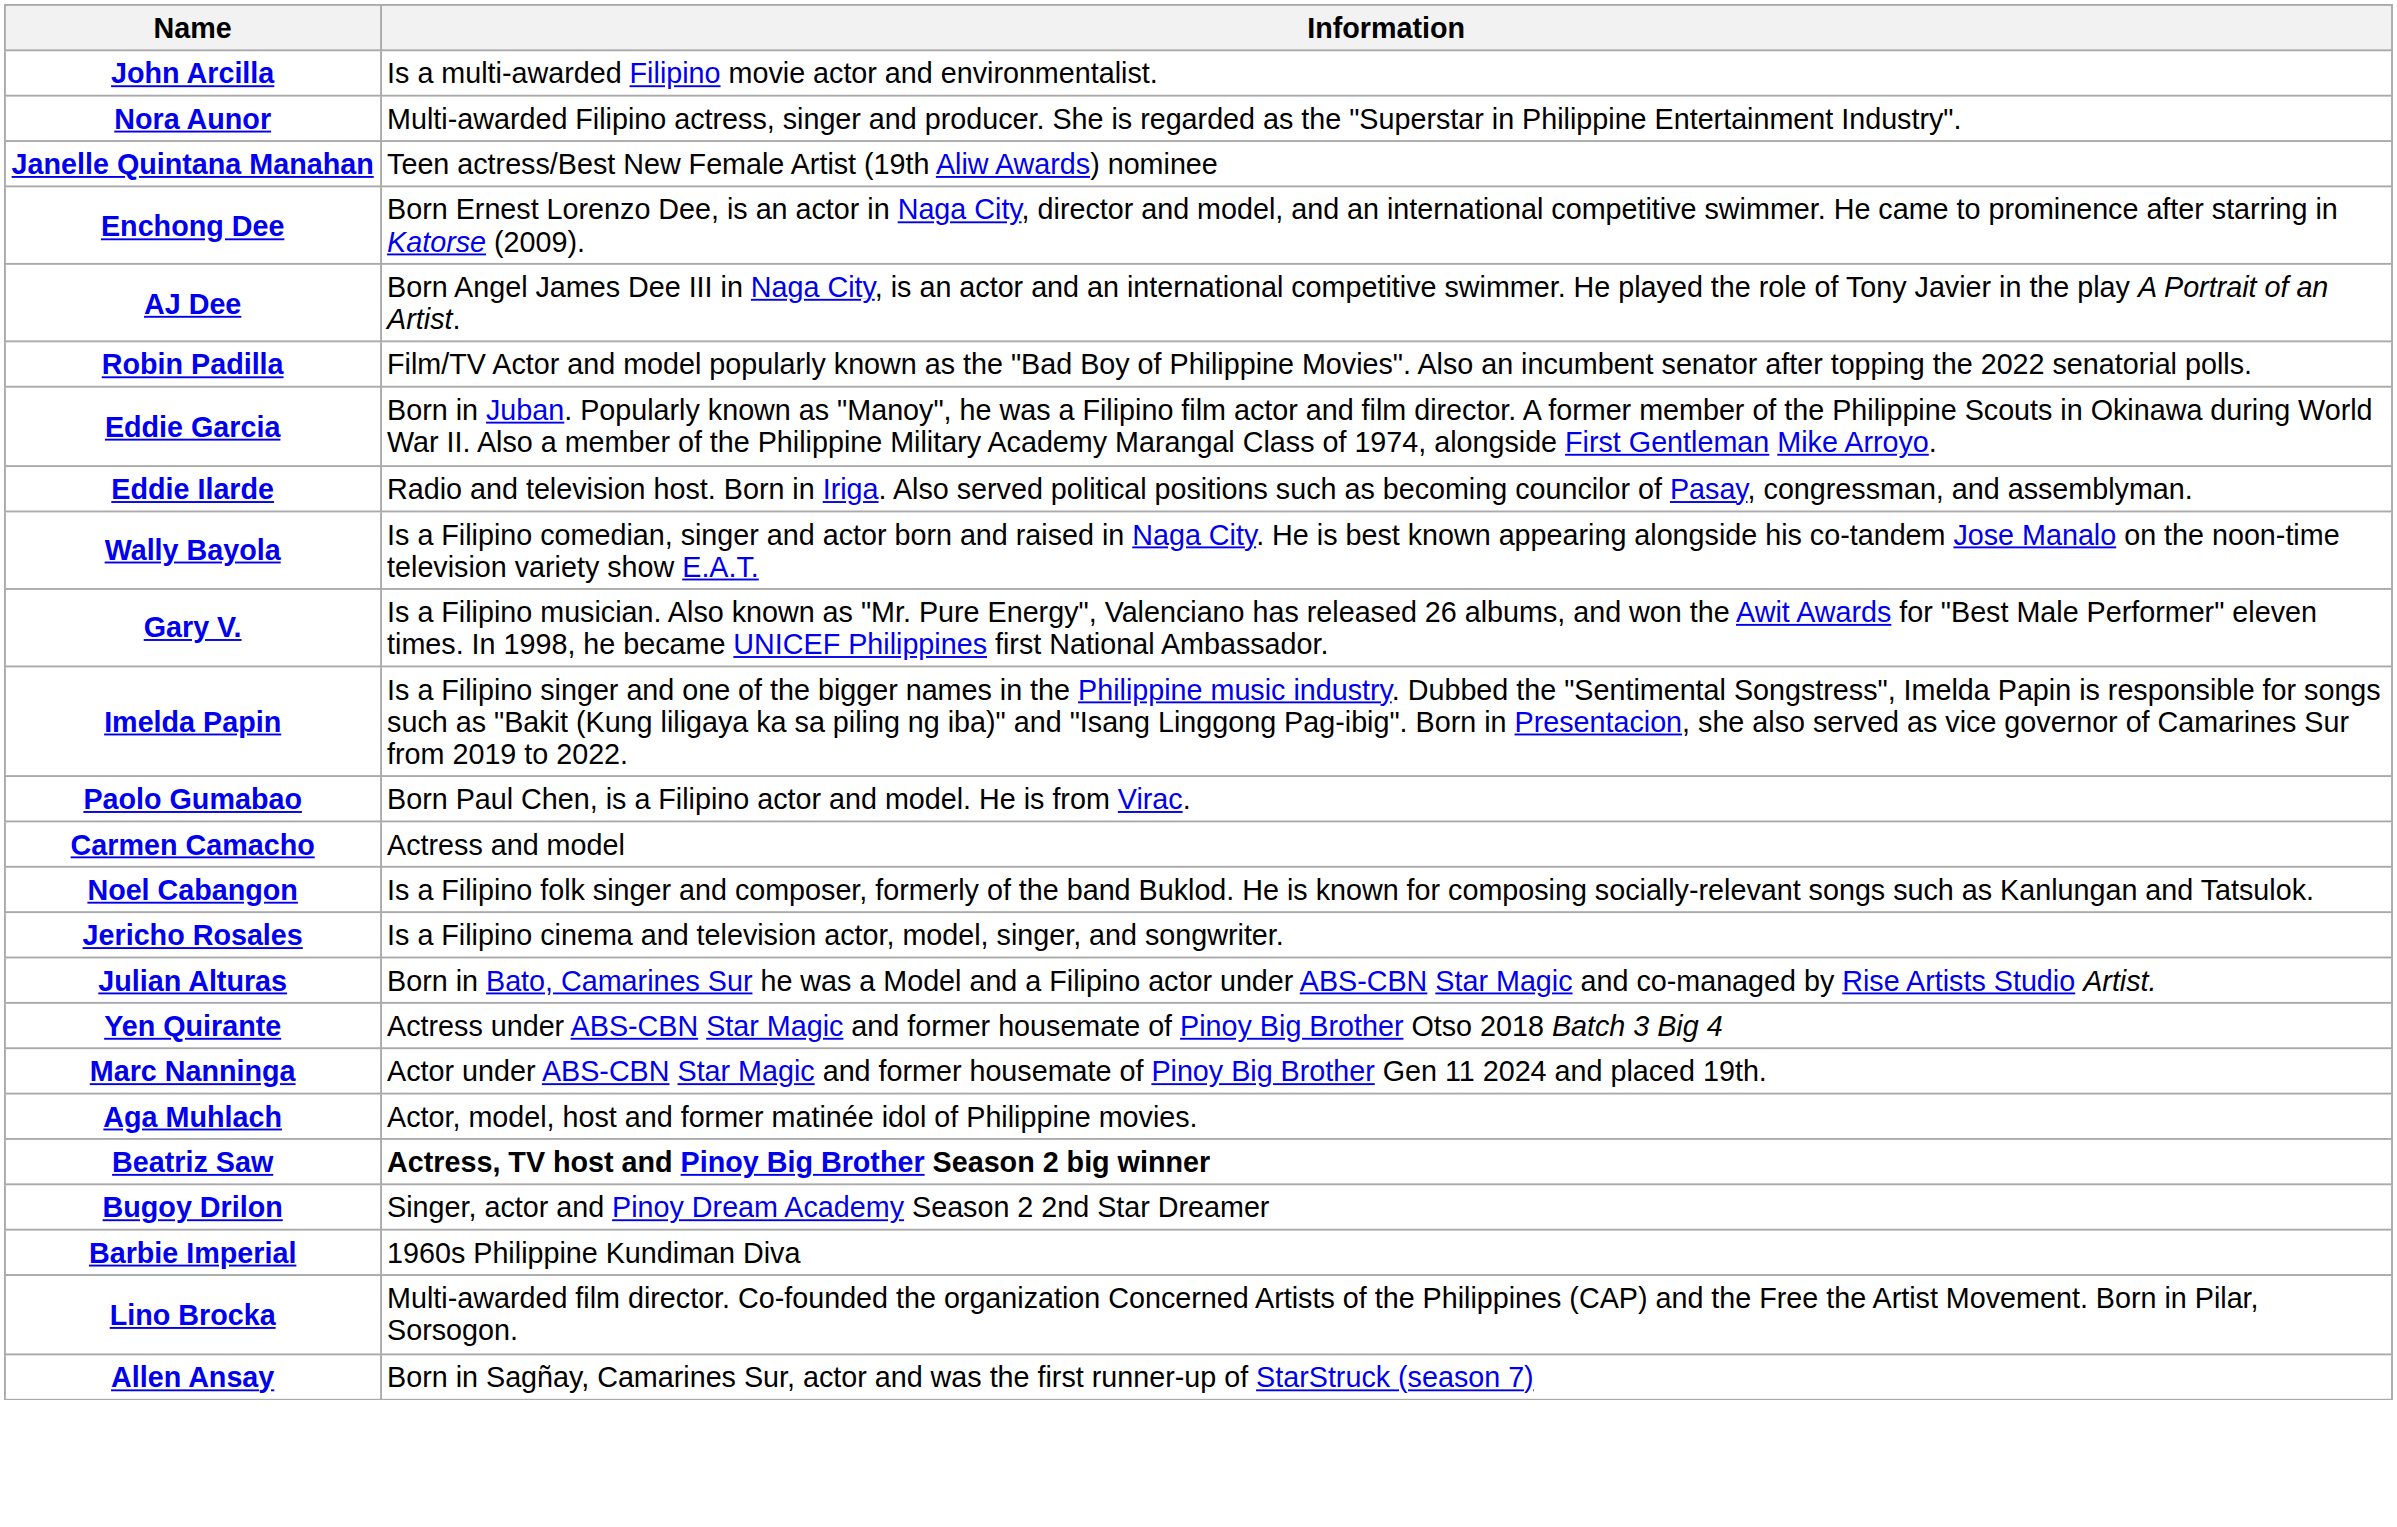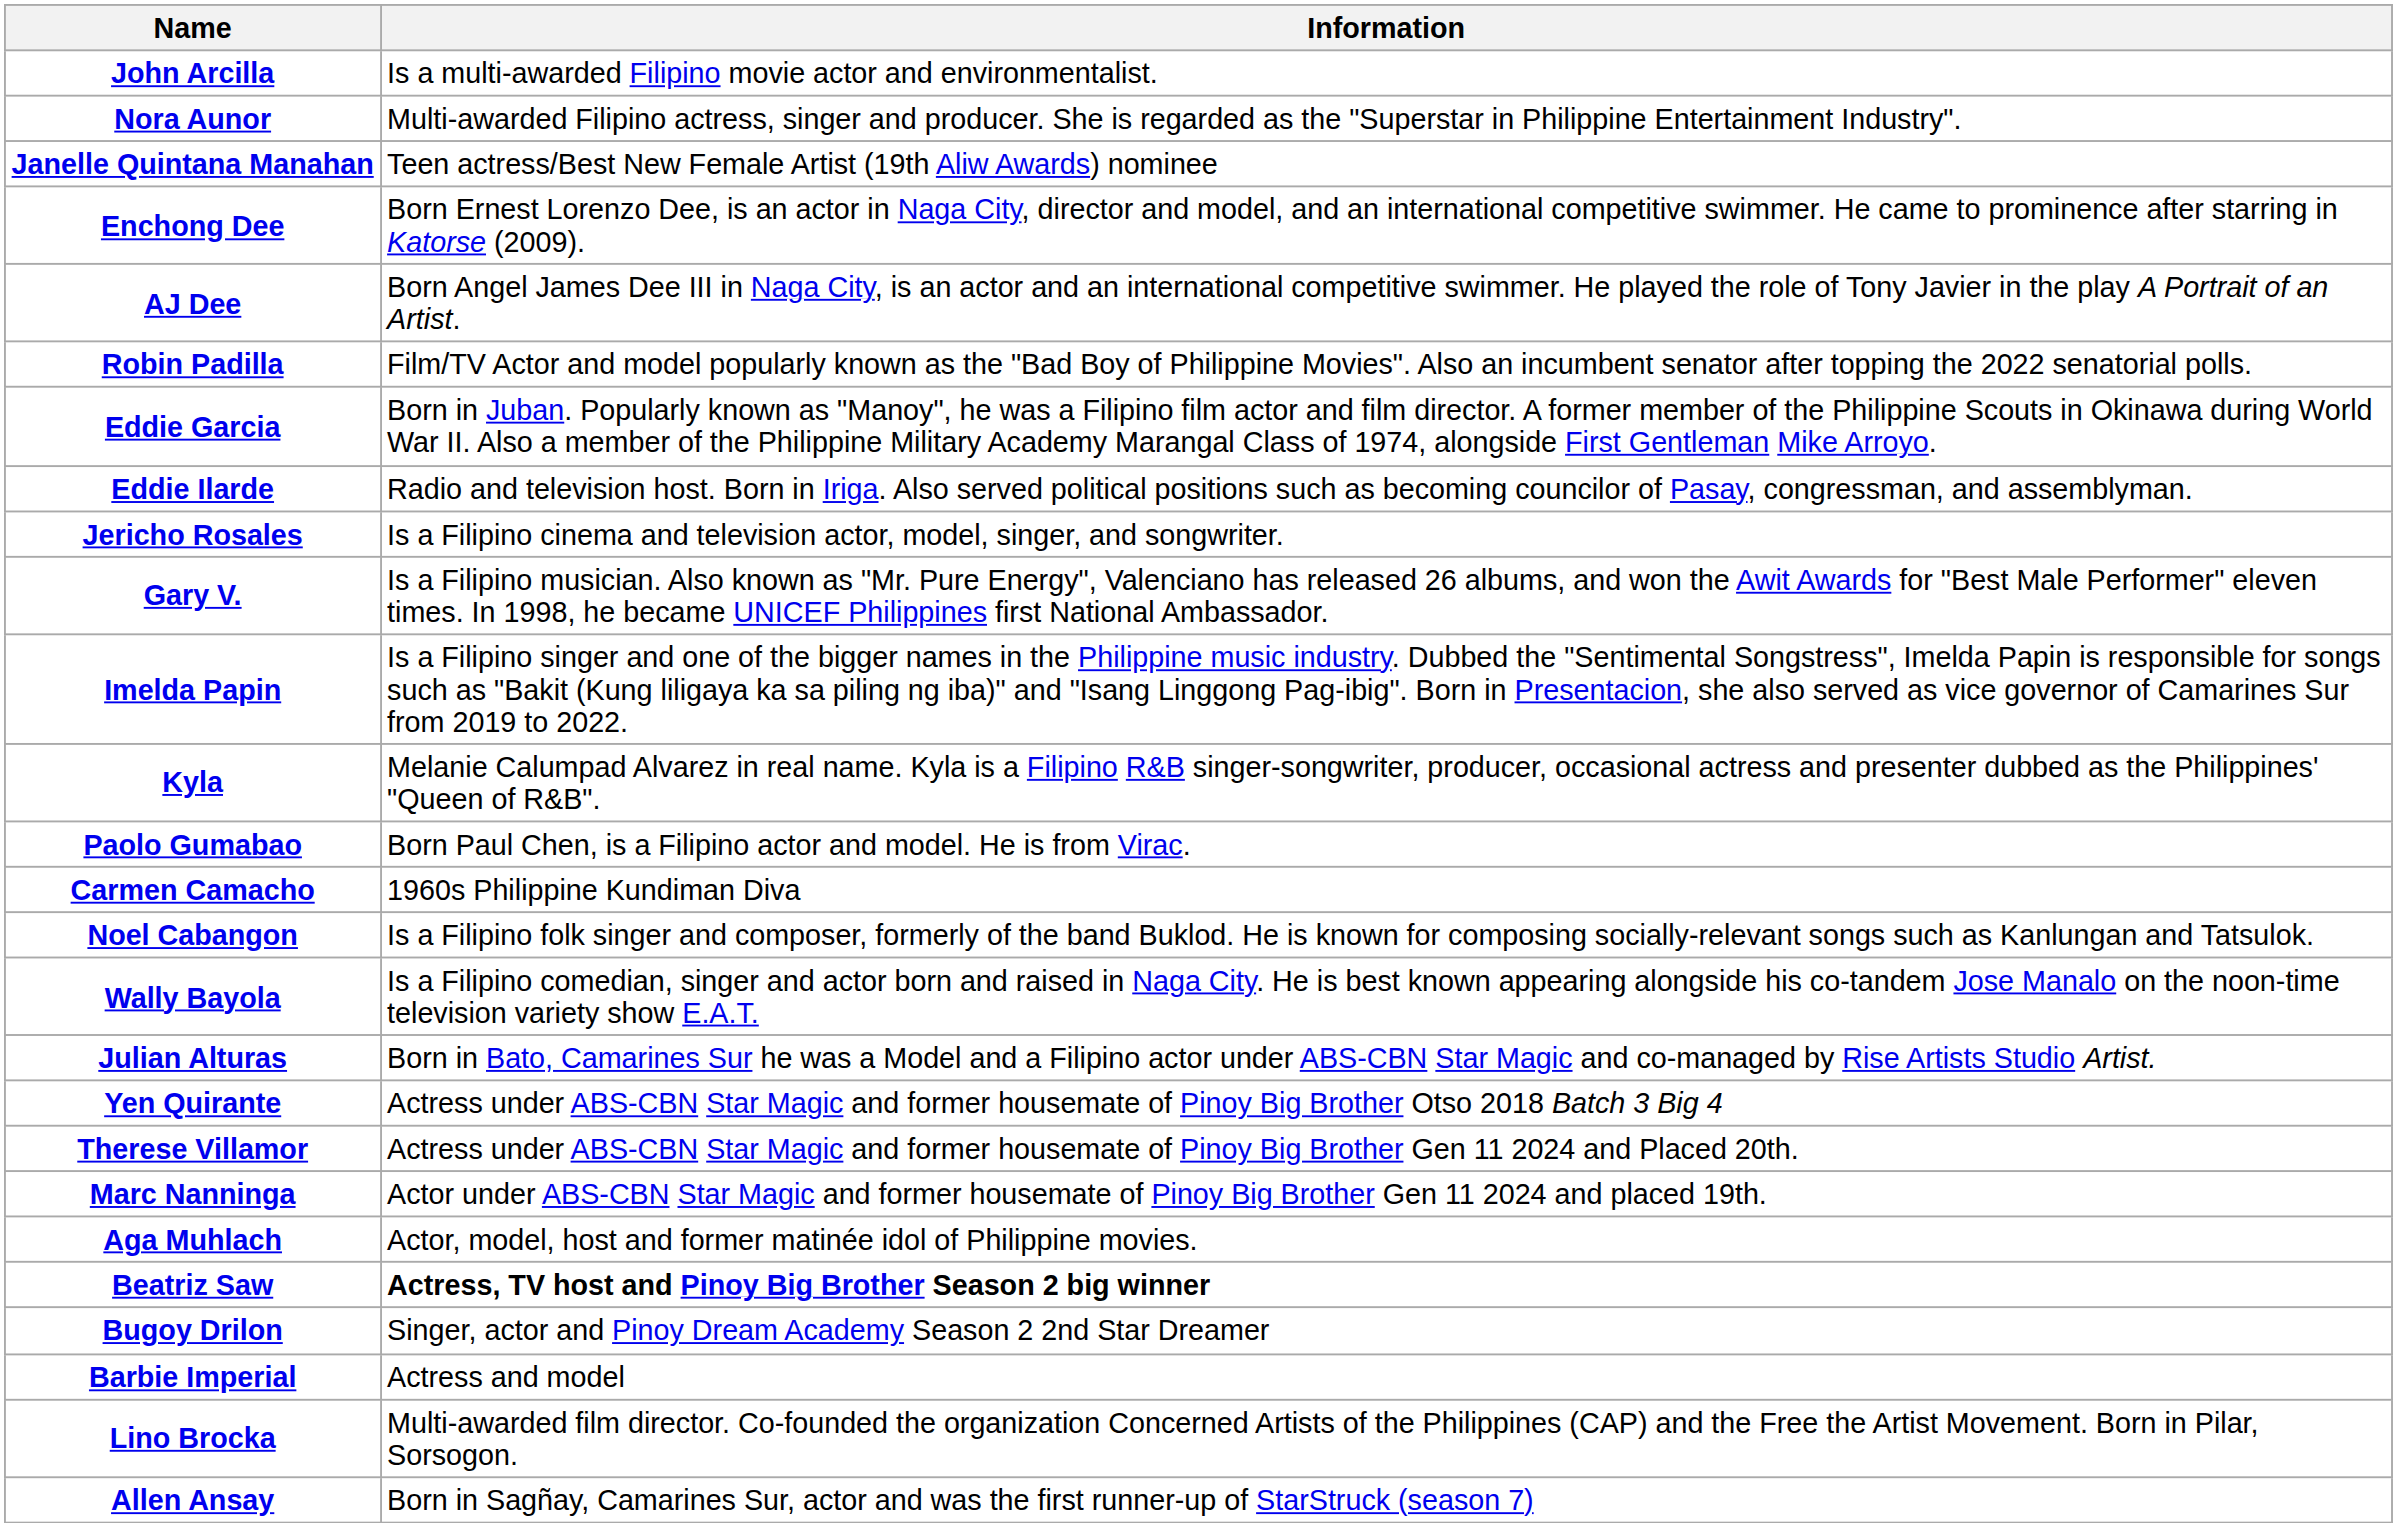rows swapped: Wally Bayola <-> Jericho Rosales
+ row: Kyla | Melanie Calumpad Alvarez in real name. Kyla is a Filipino R&B singer-songwriter, producer, occasional actress and presenter dubbed as the Philippines' "Queen of R&B".
Carmen Camacho | Information: Actress and model -> 1960s Philippine Kundiman Diva
+ row: Therese Villamor | Actress under ABS-CBN Star Magic and former housemate of Pinoy Big Brother Gen 11 2024 and Placed 20th.
Barbie Imperial | Information: 1960s Philippine Kundiman Diva -> Actress and model
